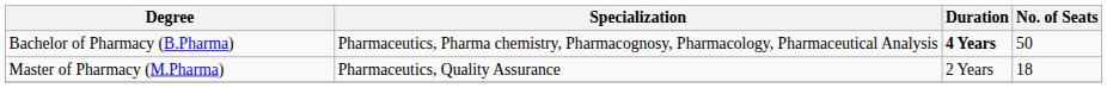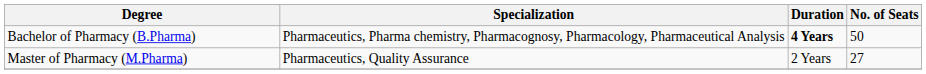Master of Pharmacy (M.Pharma) | No. of Seats: 18 -> 27
